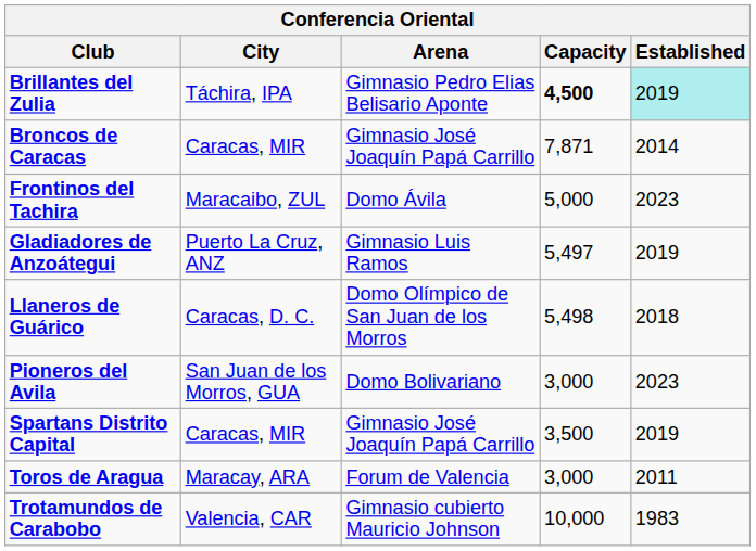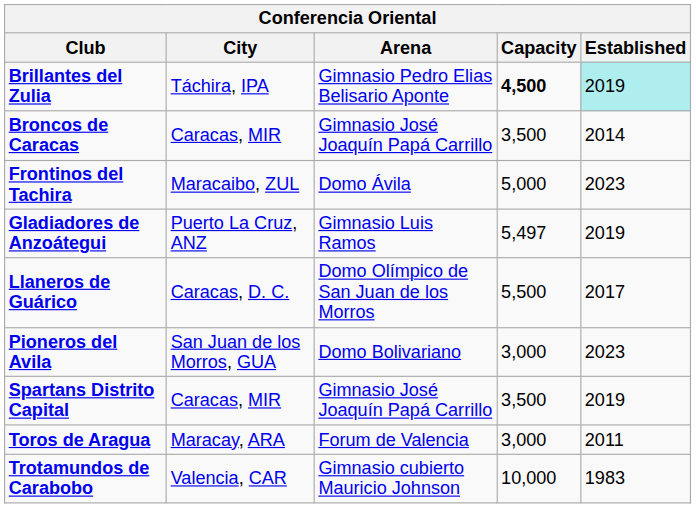Broncos de Caracas | Capacity: 7,871 -> 3,500
Llaneros de Guárico | Capacity: 5,498 -> 5,500
Llaneros de Guárico | Established: 2018 -> 2017
